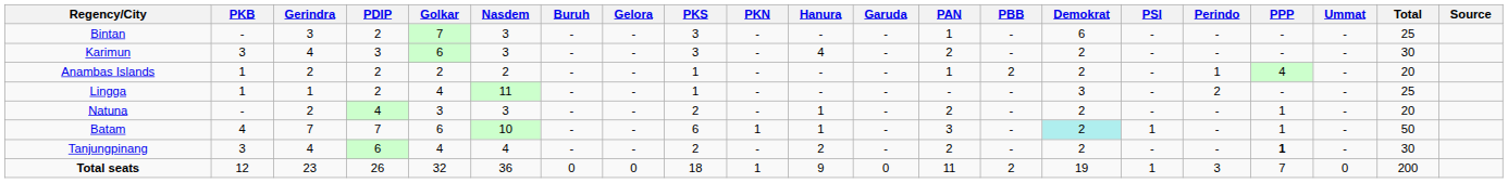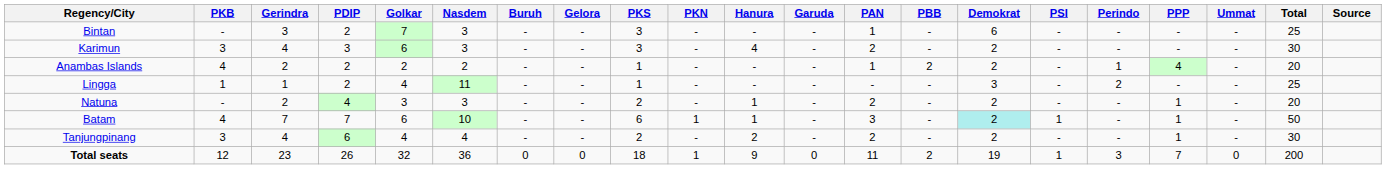Anambas Islands | PKB: 1 -> 4
Tanjungpinang | PPP: bold -> normal
